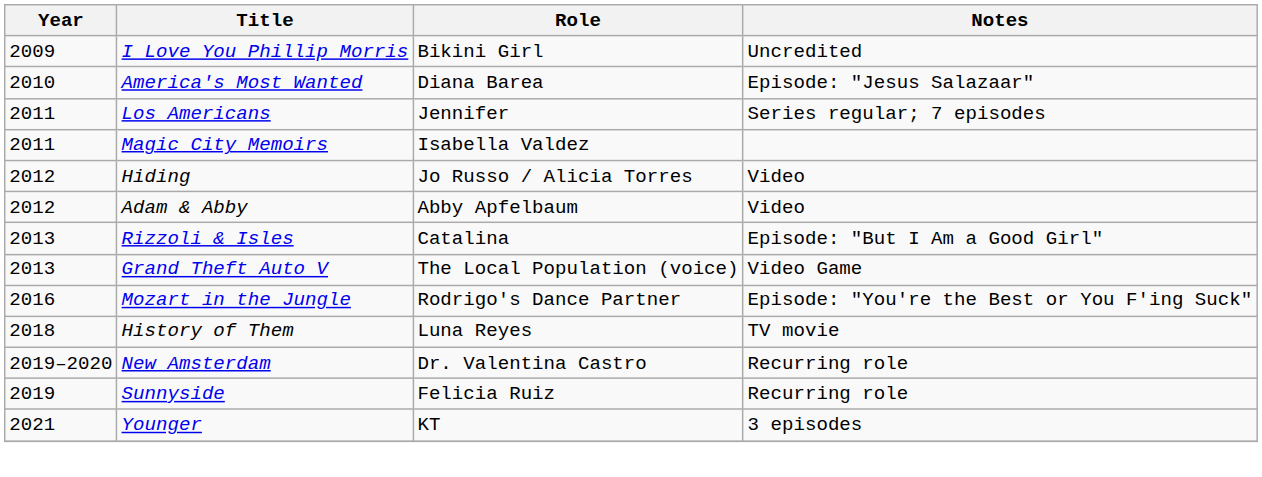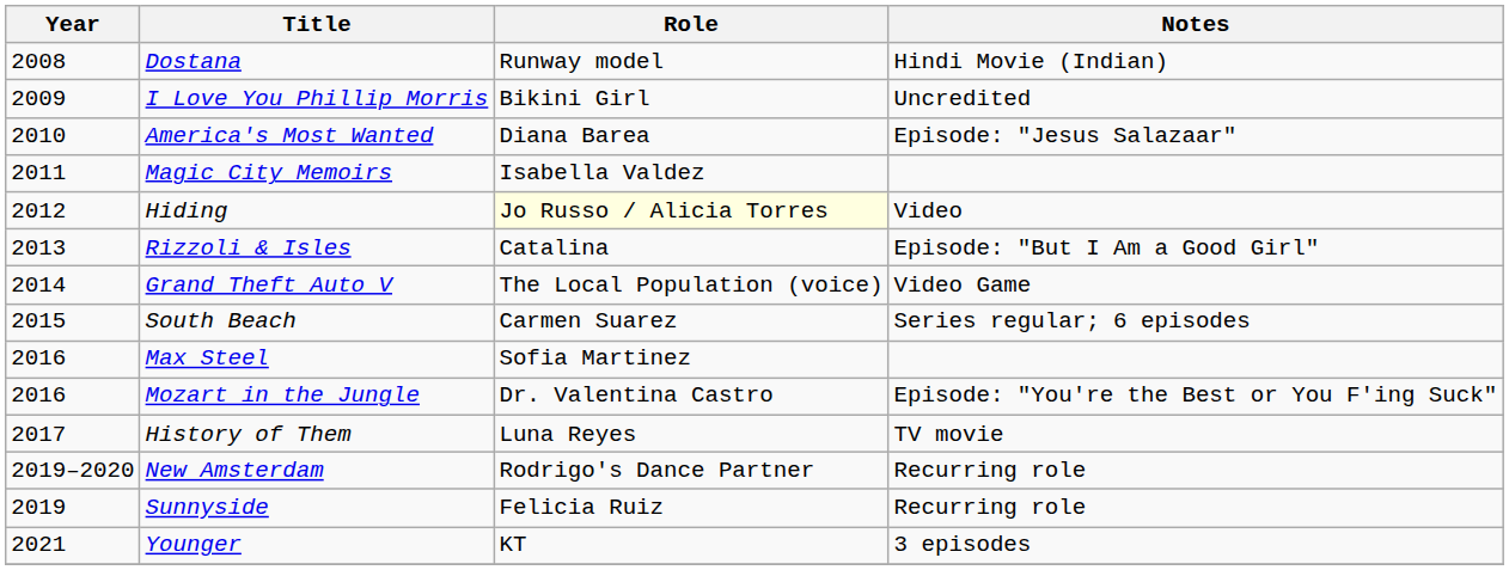+ row: 2008 | Dostana | Runway model | Hindi Movie (Indian)
- row: 2011 | Los Americans | Jennifer | Series regular; 7 episodes
Hiding | Role: no background -> lightyellow background
- row: 2012 | Adam & Abby | Abby Apfelbaum | Video
Grand Theft Auto V | Year: 2013 -> 2014
+ row: 2015 | South Beach | Carmen Suarez | Series regular; 6 episodes
+ row: 2016 | Max Steel | Sofia Martinez
Mozart in the Jungle | Role: Rodrigo's Dance Partner -> Dr. Valentina Castro
History of Them | Year: 2018 -> 2017
New Amsterdam | Role: Dr. Valentina Castro -> Rodrigo's Dance Partner
